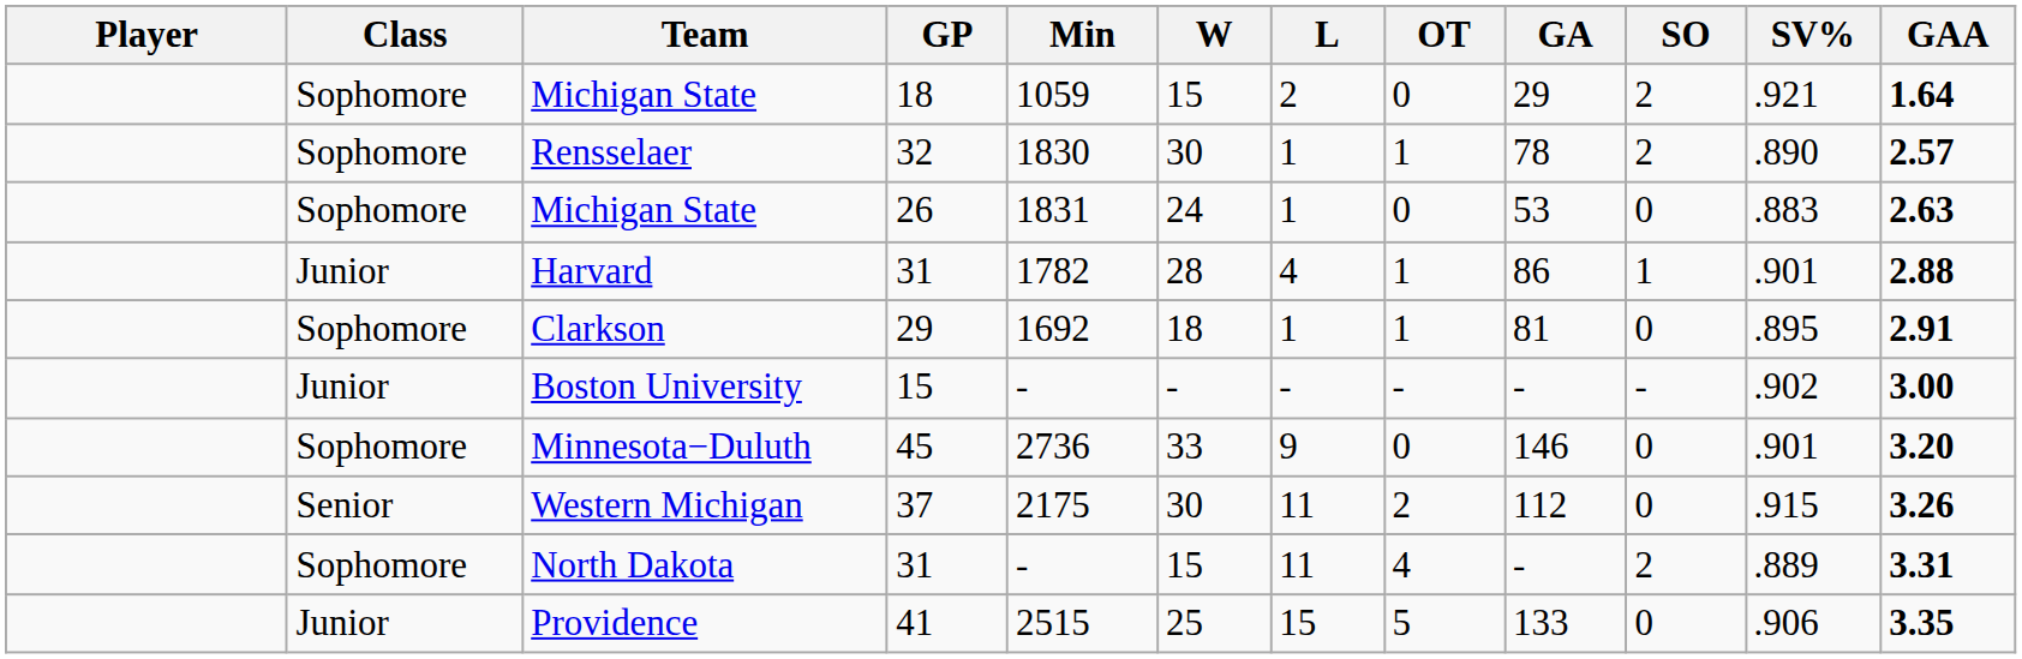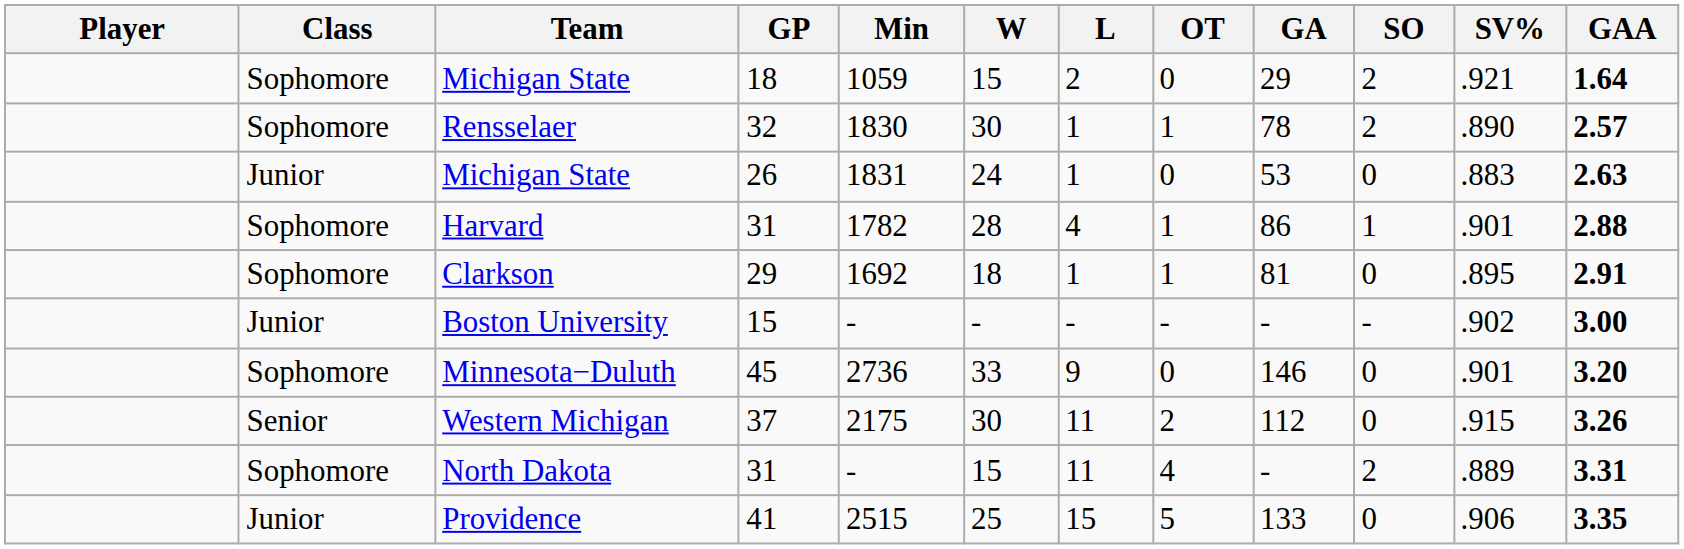Michigan State / 26 | Class: Sophomore -> Junior
Harvard | Class: Junior -> Sophomore
